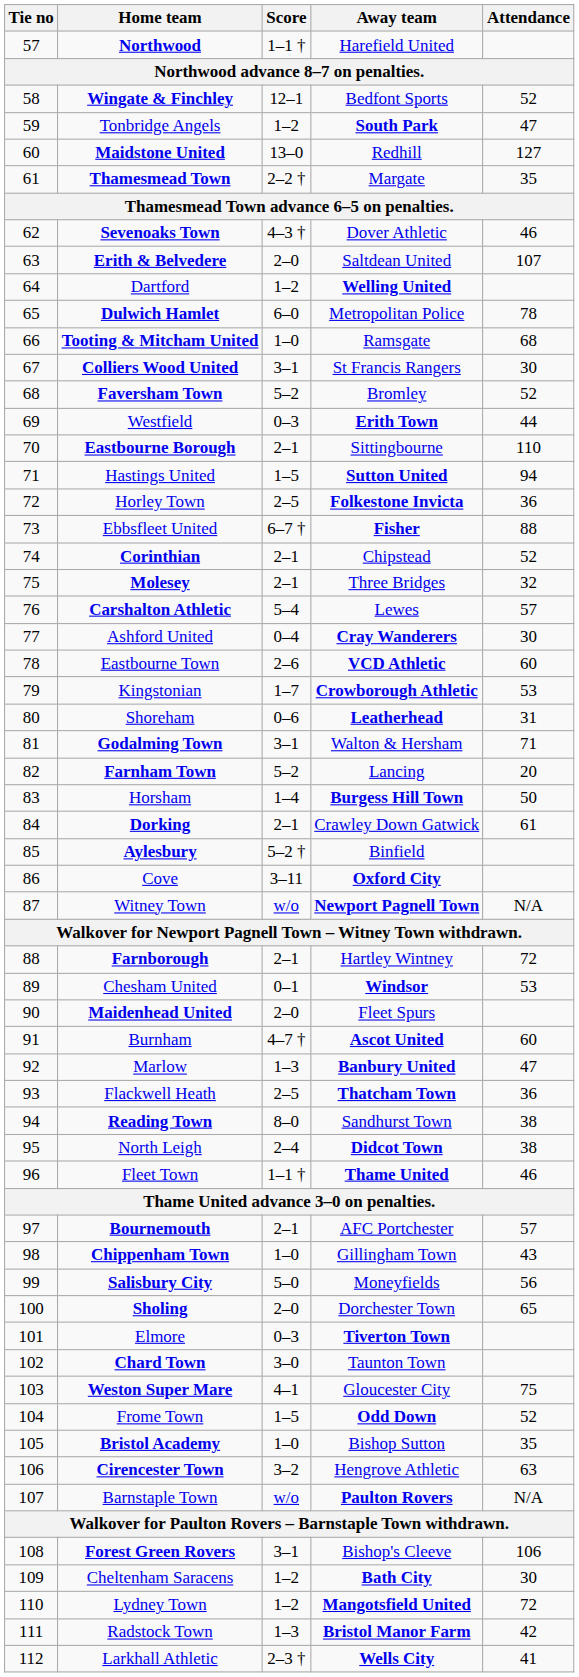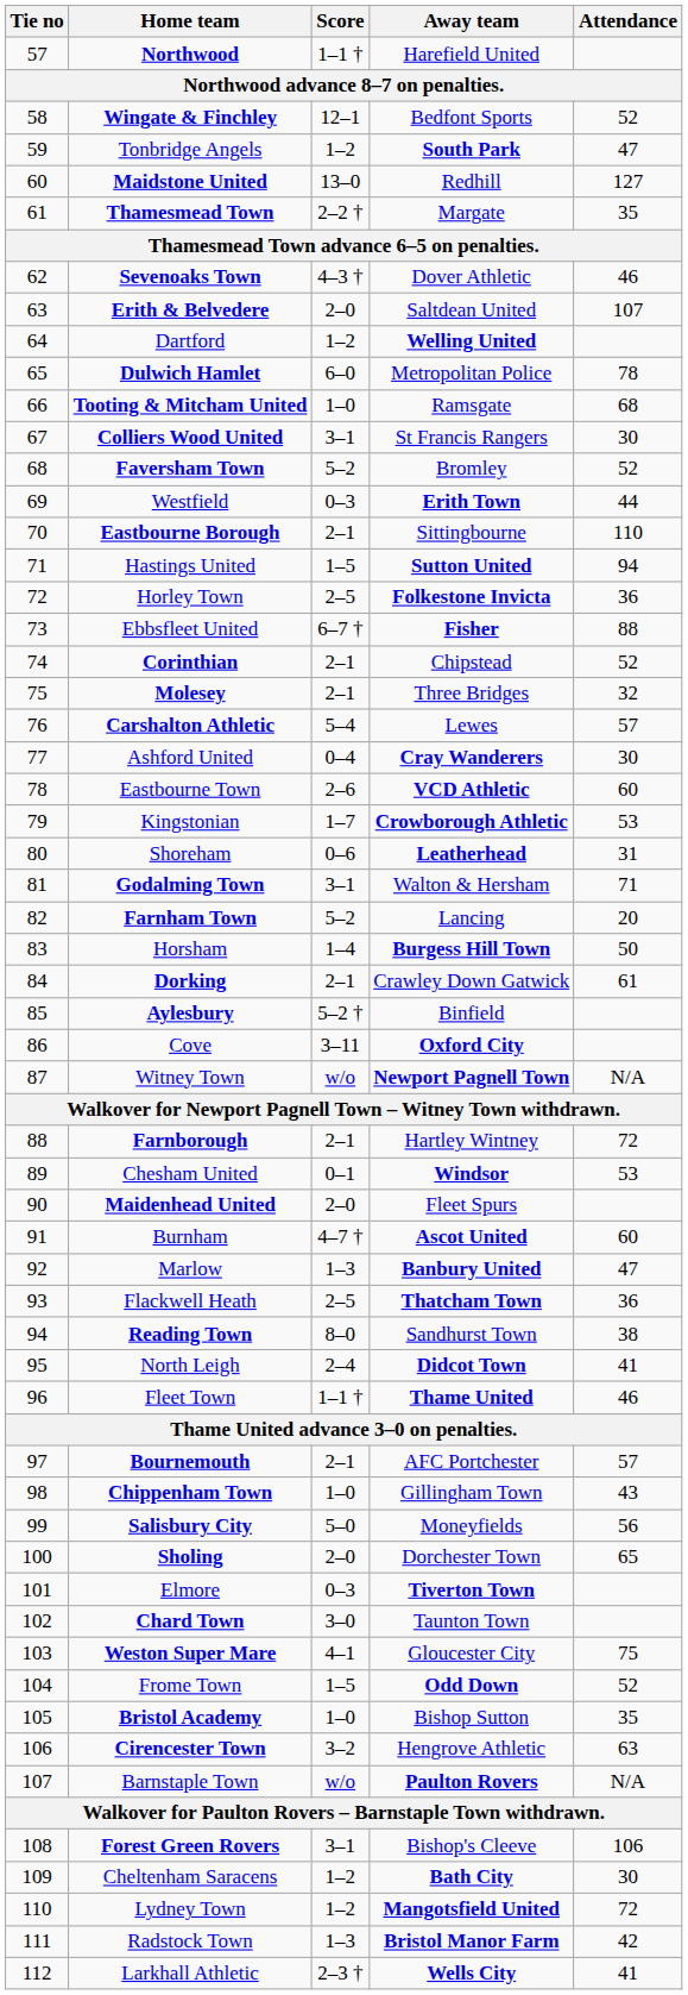North Leigh | Attendance: 38 -> 41
